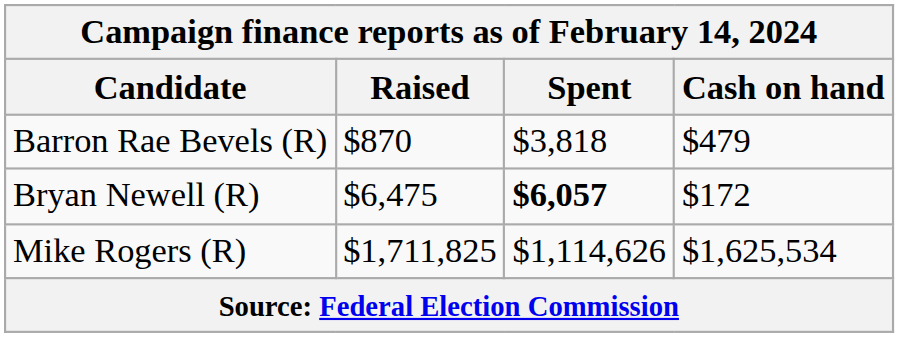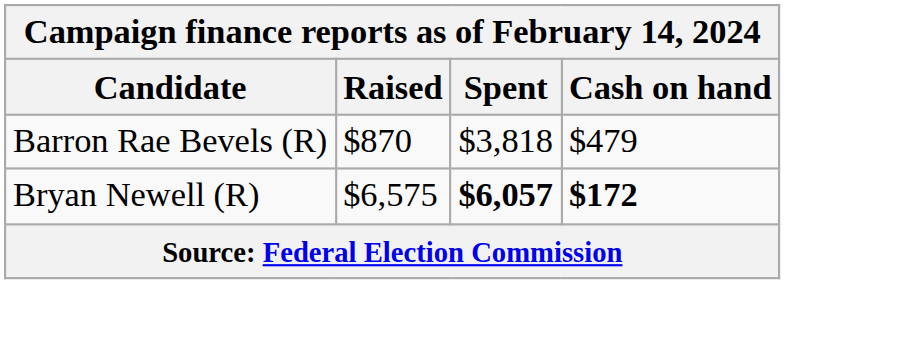Bryan Newell (R) | Raised: $6,475 -> $6,575
Bryan Newell (R) | Cash on hand: normal -> bold
- row: Mike Rogers (R) | $1,711,825 | $1,114,626 | $1,625,534
